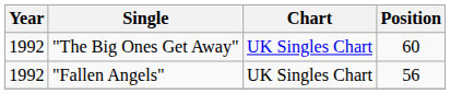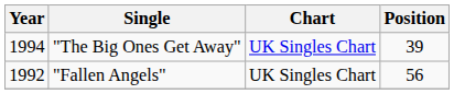"The Big Ones Get Away" | Year: 1992 -> 1994
"The Big Ones Get Away" | Position: 60 -> 39
